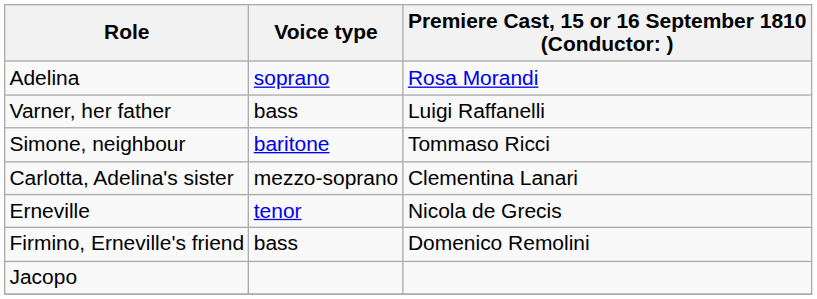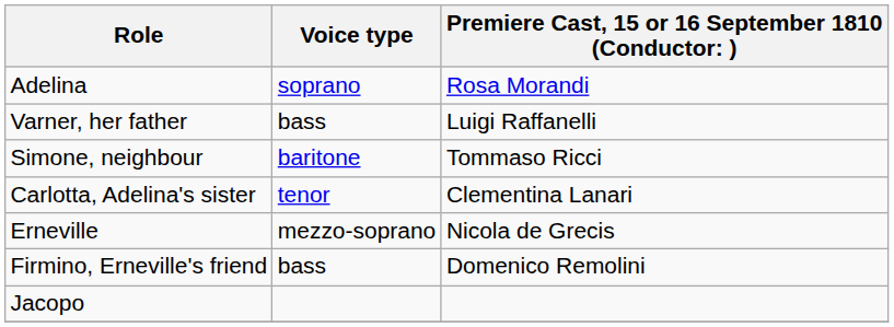Carlotta, Adelina's sister | Voice type: mezzo-soprano -> tenor
Erneville | Voice type: tenor -> mezzo-soprano
